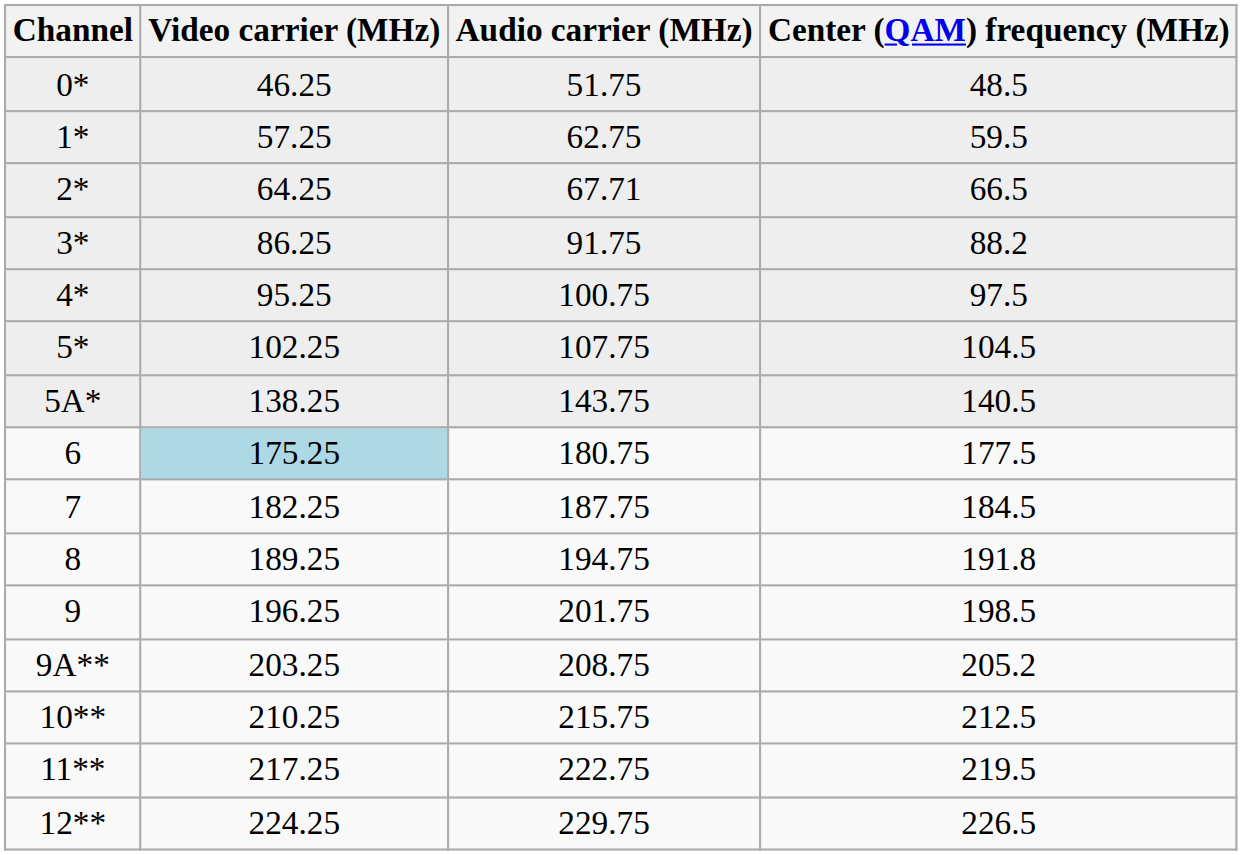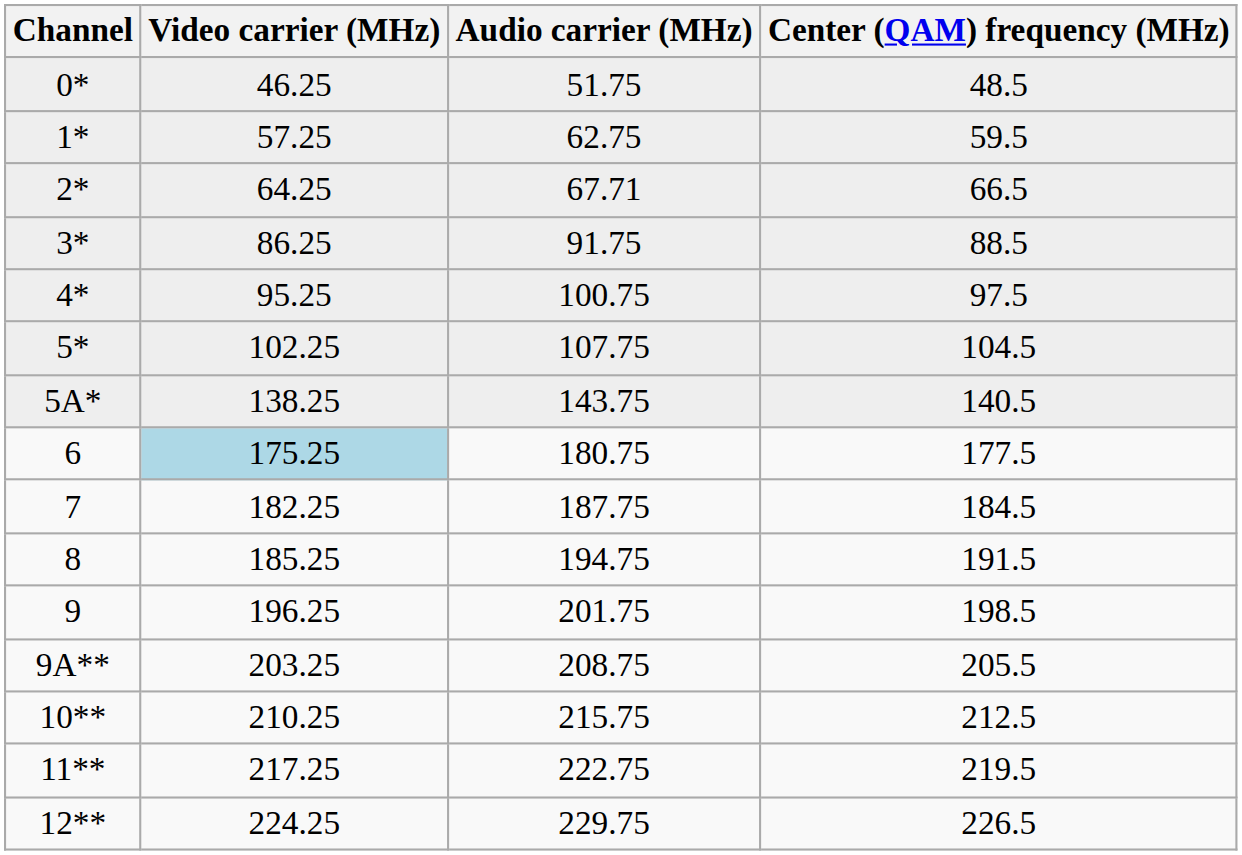3* | Center (QAM) frequency (MHz): 88.2 -> 88.5
8 | Video carrier (MHz): 189.25 -> 185.25
8 | Center (QAM) frequency (MHz): 191.8 -> 191.5
9A** | Center (QAM) frequency (MHz): 205.2 -> 205.5
